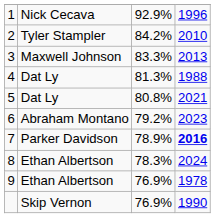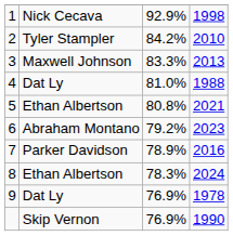1 | column 4: 1996 -> 1998
4 | column 3: 81.3% -> 81.0%
5 | column 2: Dat Ly -> Ethan Albertson
7 | column 4: bold -> normal
9 | column 2: Ethan Albertson -> Dat Ly
